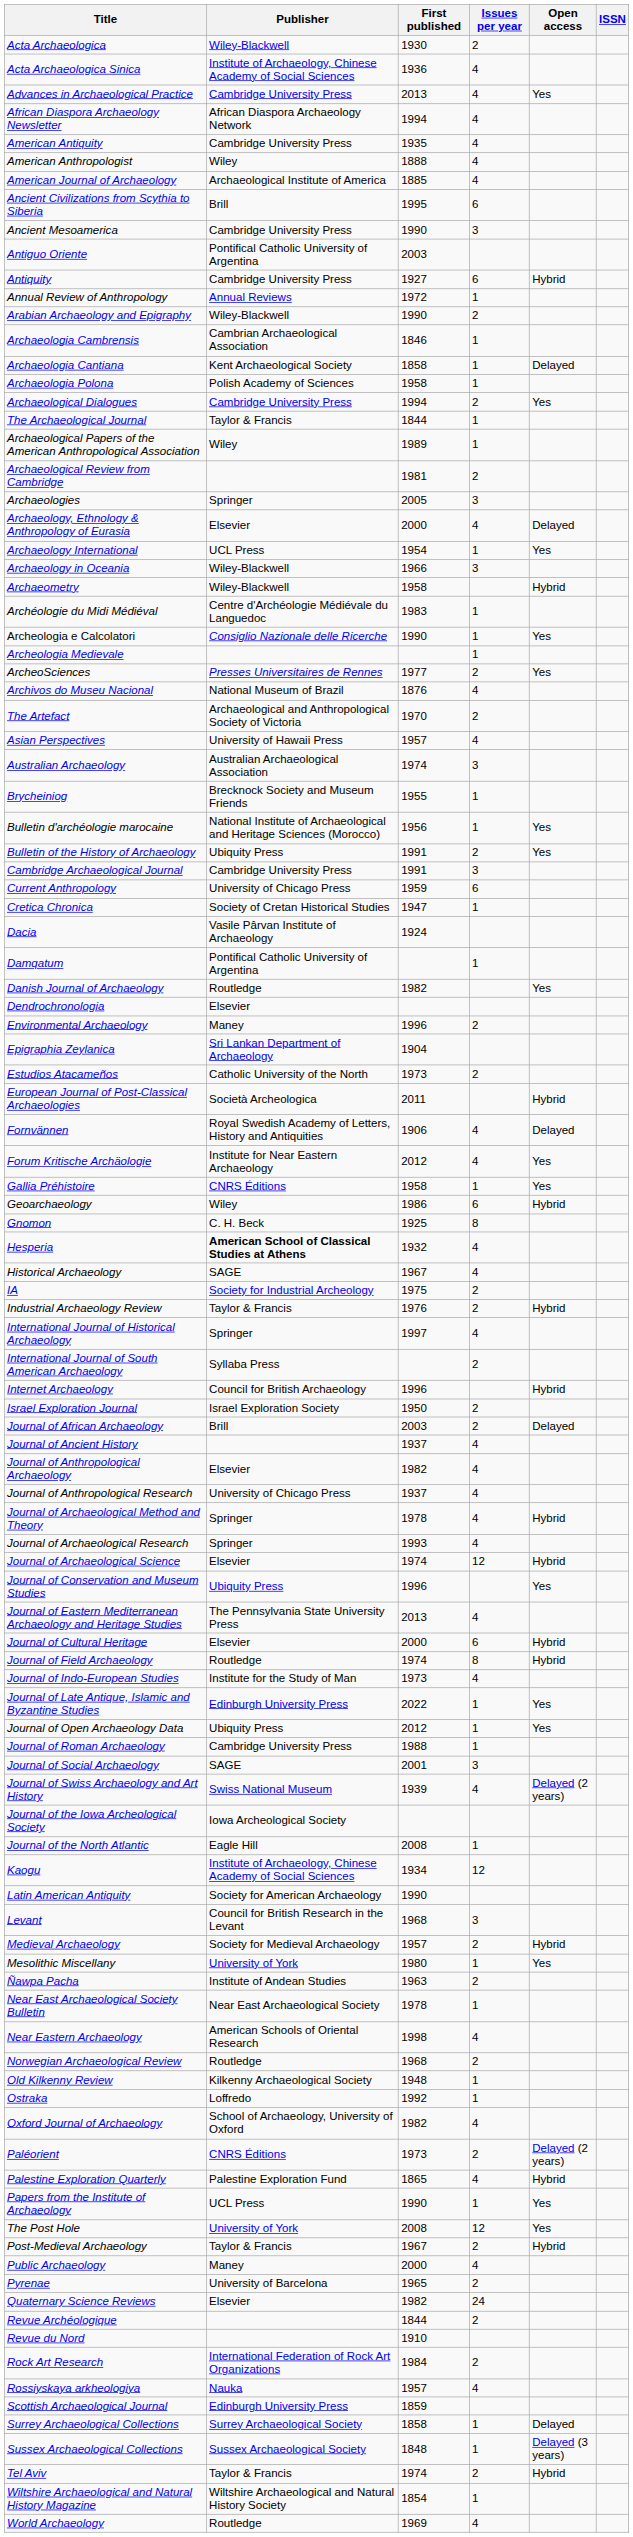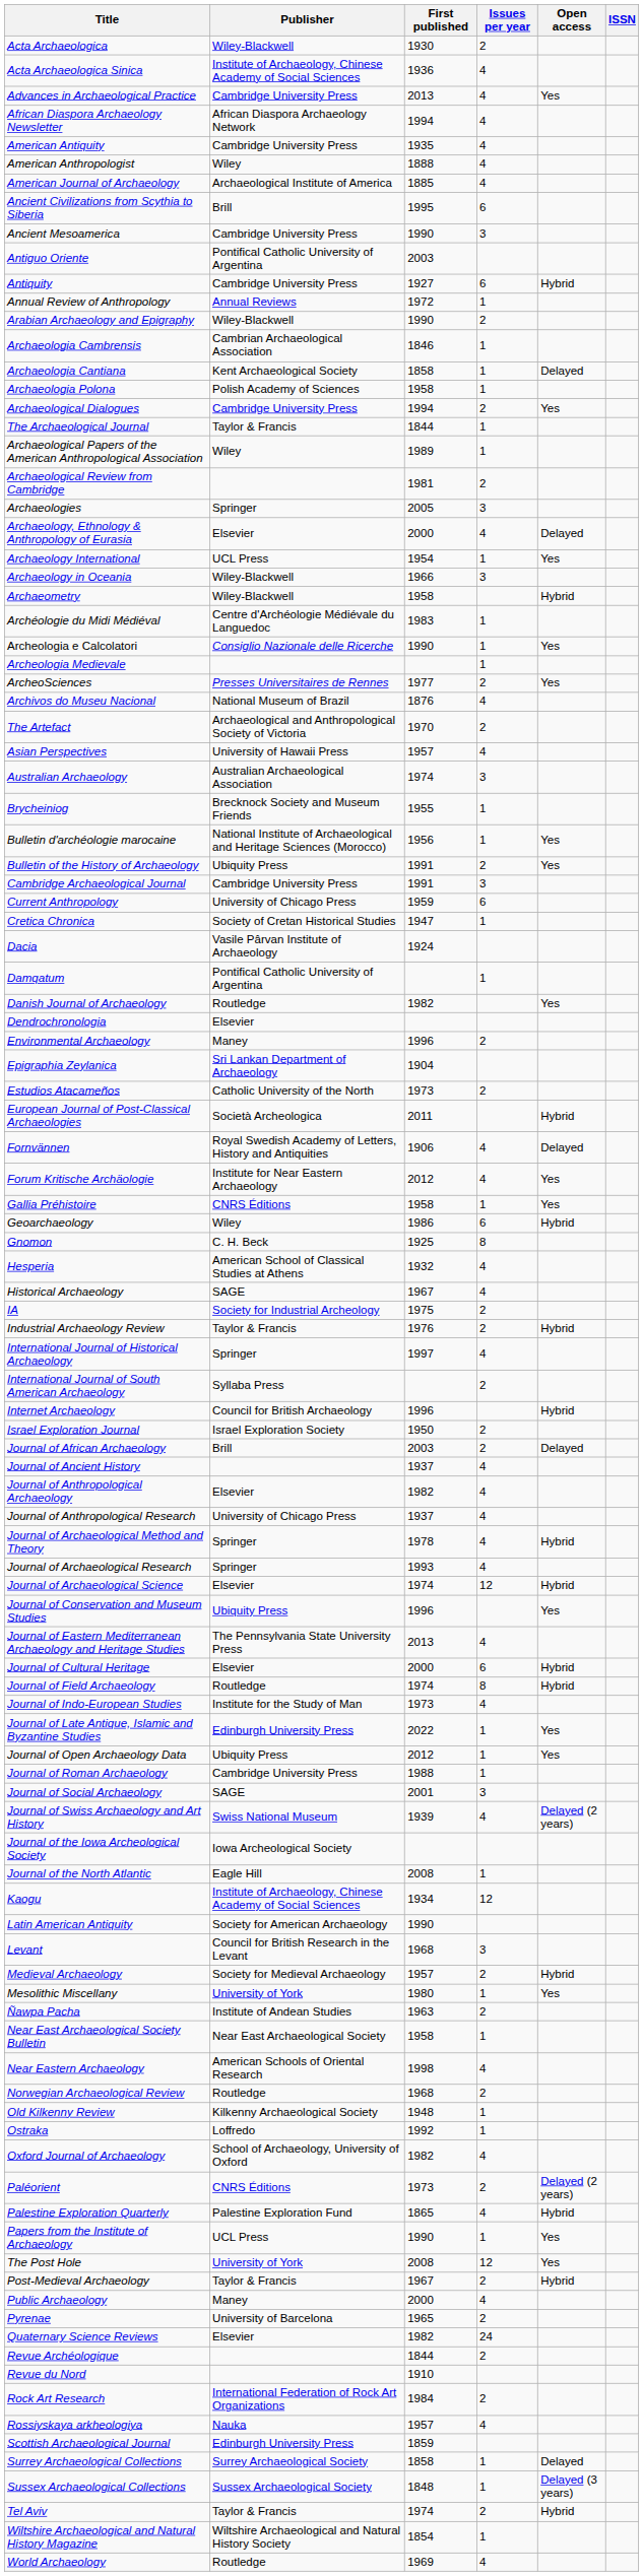Hesperia | Publisher: bold -> normal
Near East Archaeological Society Bulletin | First published: 1978 -> 1958
